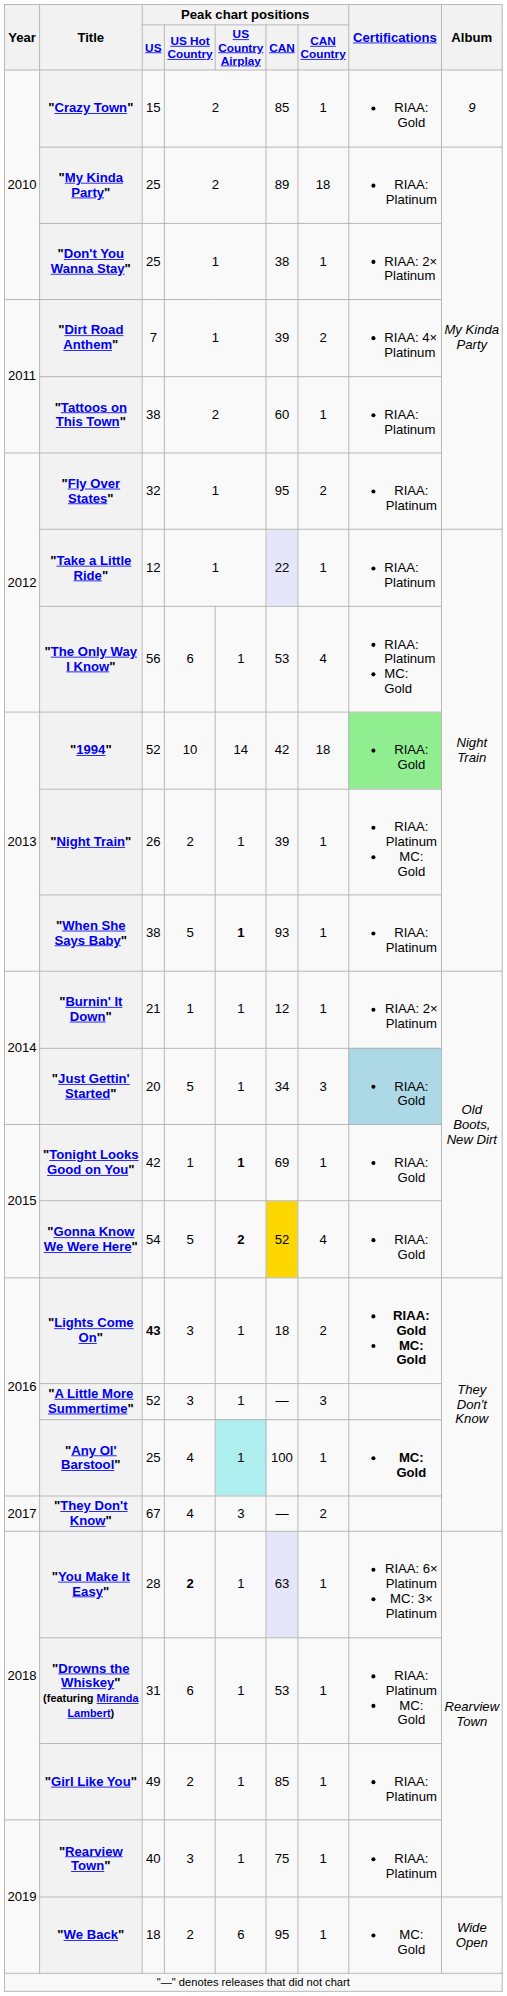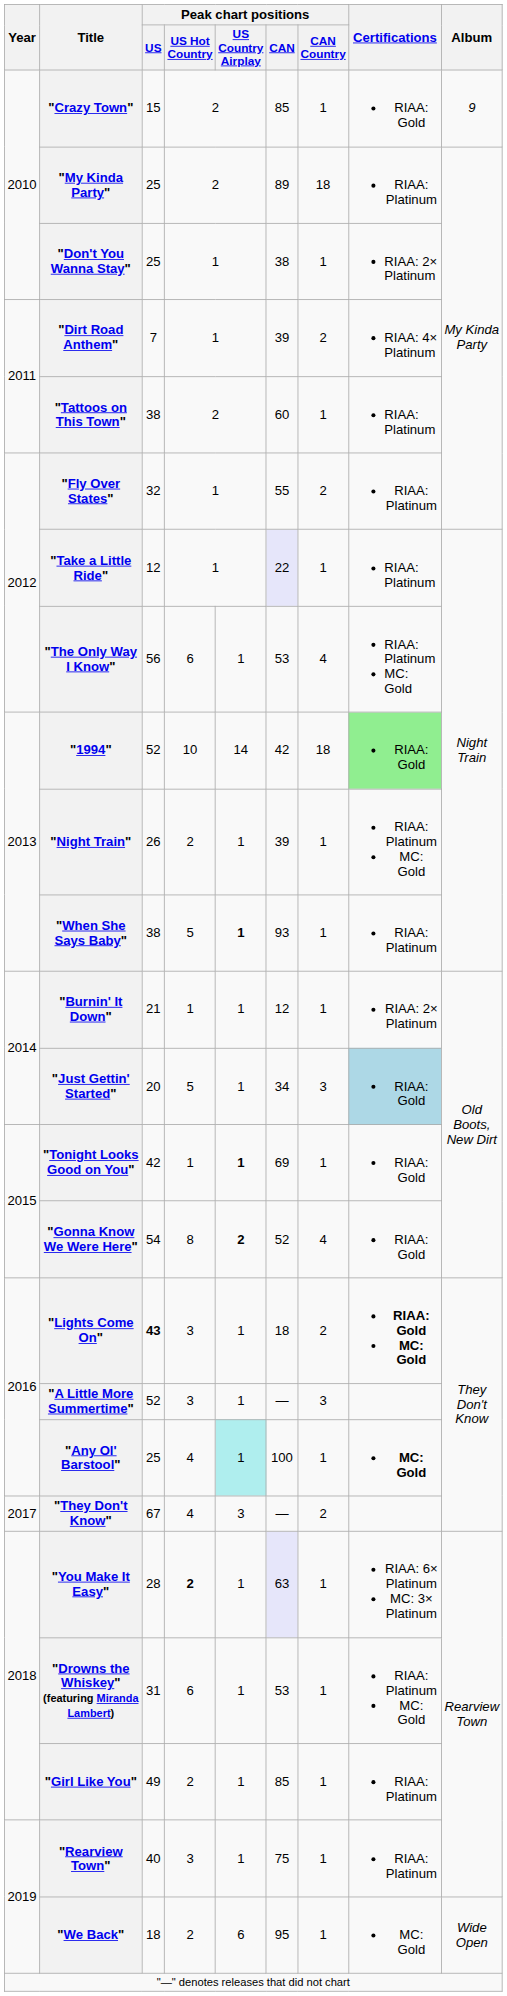"Fly Over States" | Peak chart positions / CAN: 95 -> 55
"Gonna Know We Were Here" | Peak chart positions / US Hot Country: 5 -> 8
"Gonna Know We Were Here" | Peak chart positions / CAN: gold background -> no background
